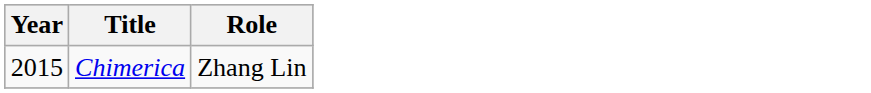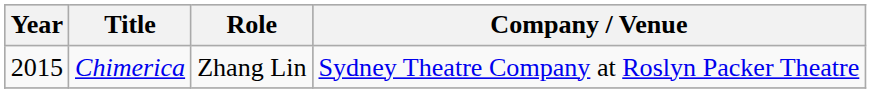+ column: Company / Venue | Sydney Theatre Company at Roslyn Packer Theatre
